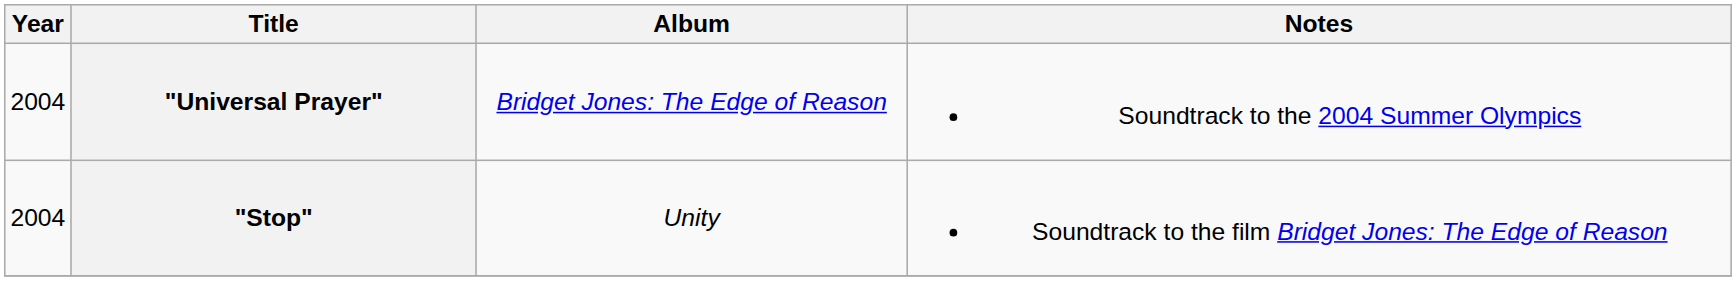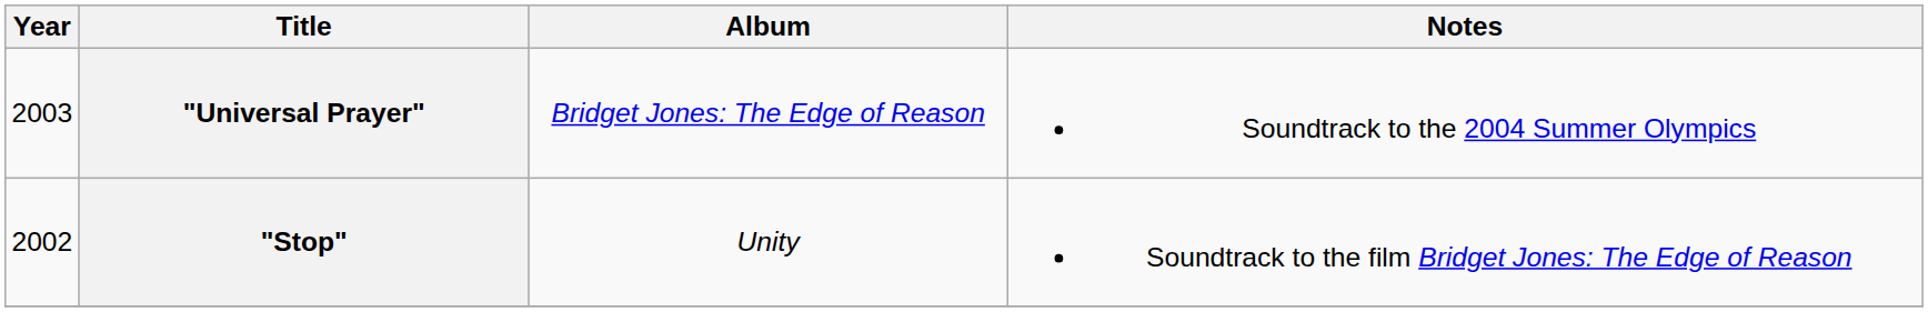"Universal Prayer" | Year: 2004 -> 2003
"Stop" | Year: 2004 -> 2002
